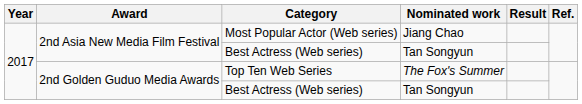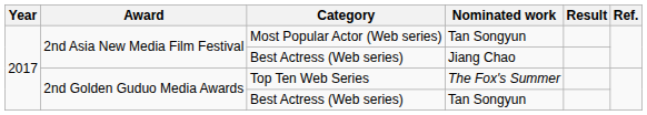Most Popular Actor (Web series) | Nominated work: Jiang Chao -> Tan Songyun
2nd Asia New Media Film Festival / Best Actress (Web series) | Nominated work: Tan Songyun -> Jiang Chao
